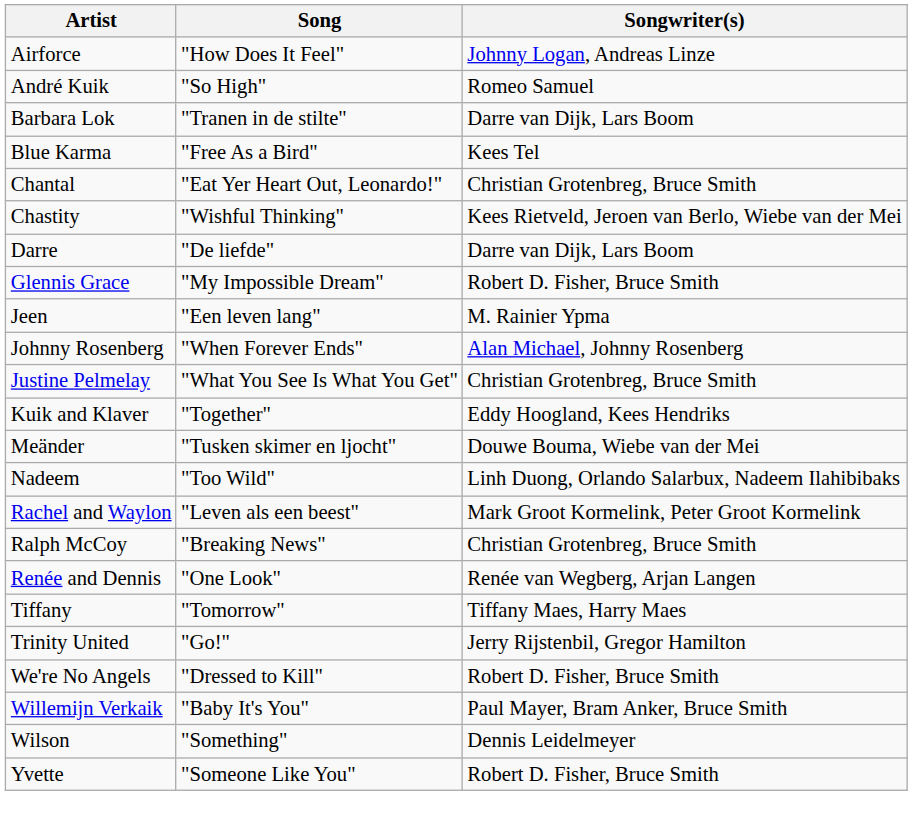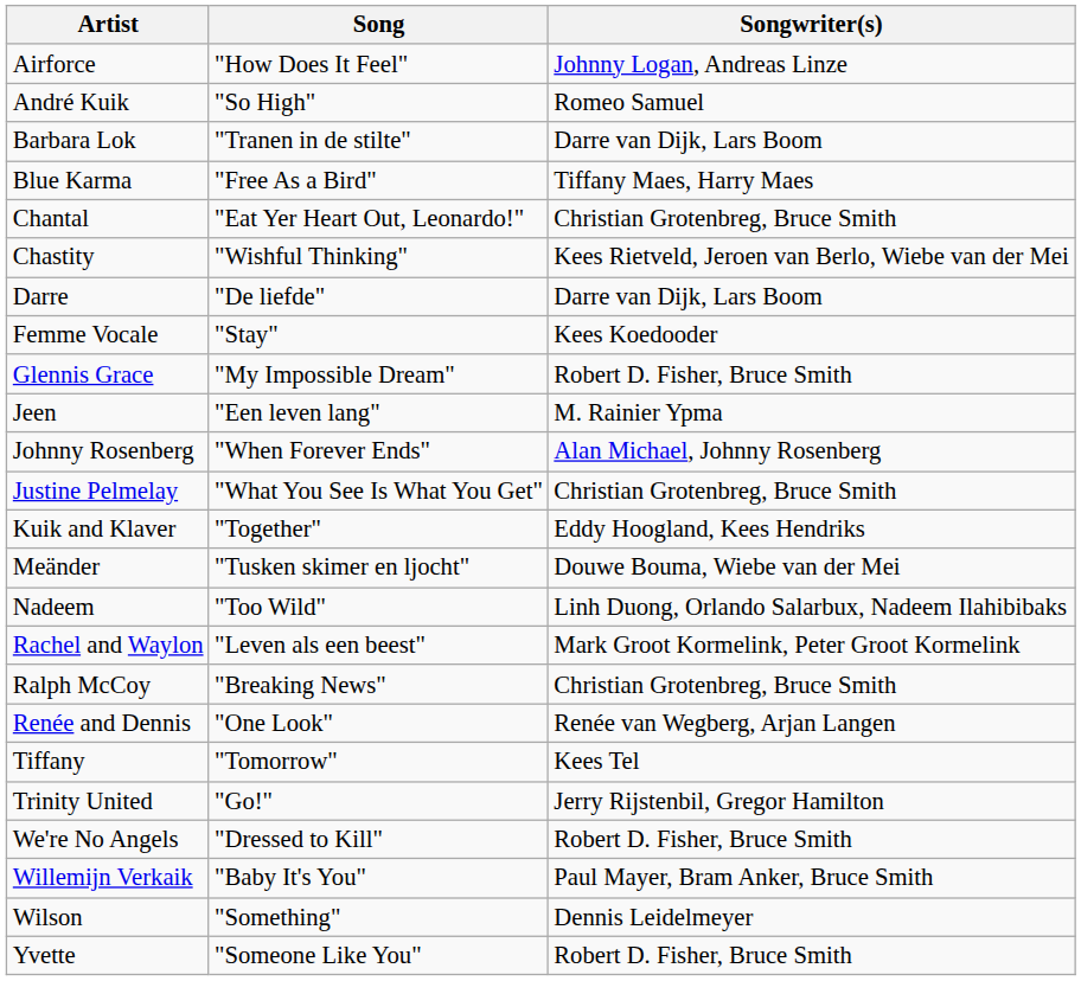Blue Karma | Songwriter(s): Kees Tel -> Tiffany Maes, Harry Maes
+ row: Femme Vocale | "Stay" | Kees Koedooder
Tiffany | Songwriter(s): Tiffany Maes, Harry Maes -> Kees Tel
